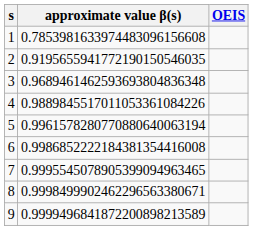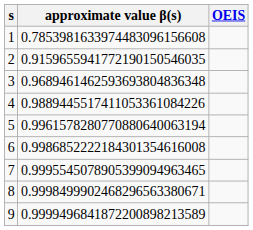2 | approximate value β(s): 0.9195655941772190150546035 -> 0.9159655941772190150546035
4 | approximate value β(s): 0.9889845517011053361084226 -> 0.9889445517411053361084226
6 | approximate value β(s): 0.9986852222184381354416008 -> 0.9986852222184301354616008
8 | approximate value β(s): 0.9998499902462296563380671 -> 0.9998499902468296563380671
